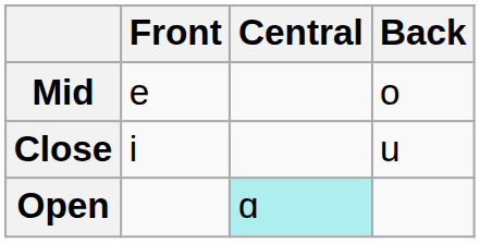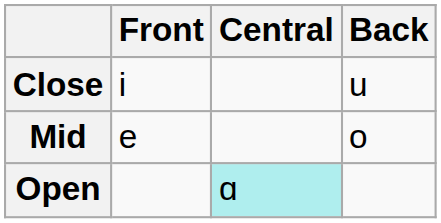rows swapped: Close <-> Mid
